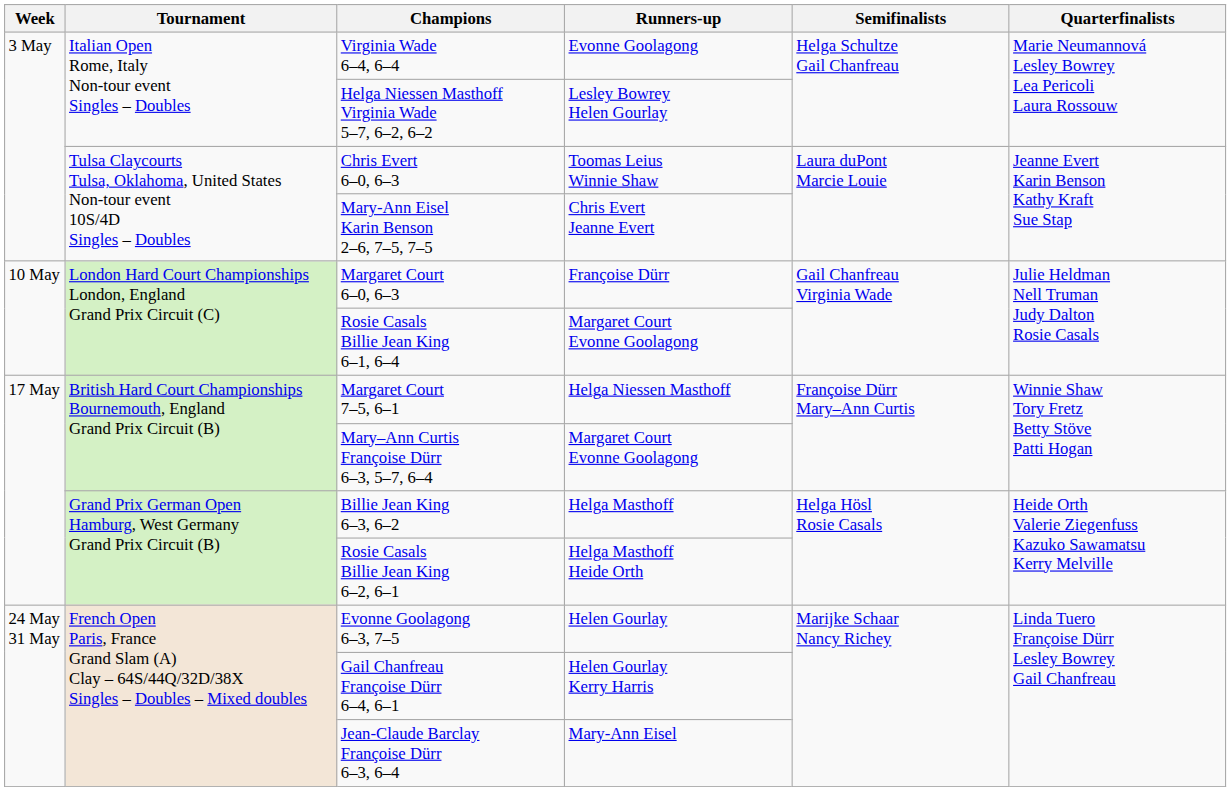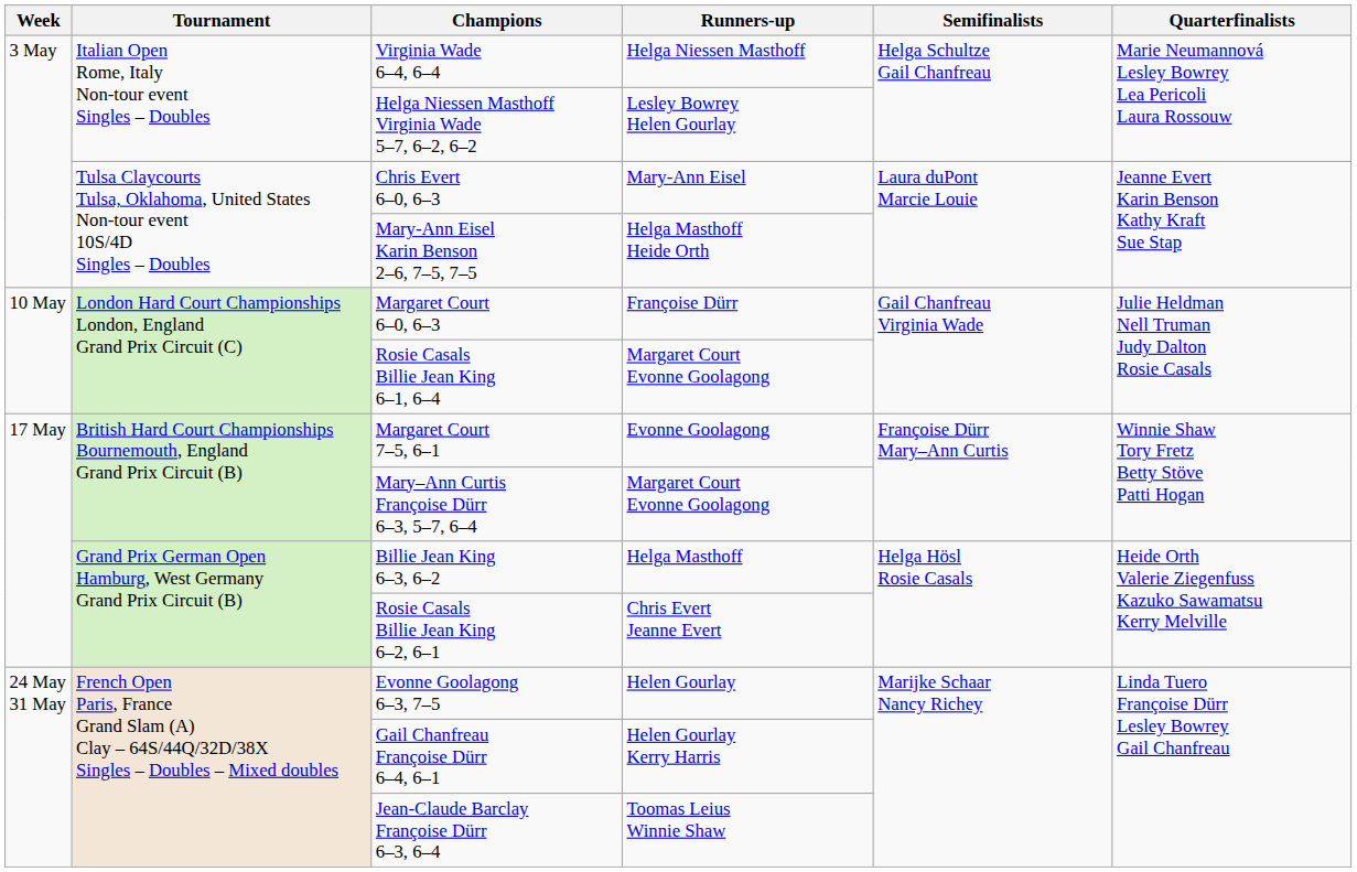Virginia Wade 6–4, 6–4 | Runners-up: Evonne Goolagong -> Helga Niessen Masthoff
Chris Evert 6–0, 6–3 | Runners-up: Toomas Leius Winnie Shaw -> Mary-Ann Eisel
Mary-Ann Eisel Karin Benson 2–6, 7–5, 7–5 | Runners-up: Chris Evert Jeanne Evert -> Helga Masthoff Heide Orth
Margaret Court 7–5, 6–1 | Runners-up: Helga Niessen Masthoff -> Evonne Goolagong
Rosie Casals Billie Jean King 6–2, 6–1 | Runners-up: Helga Masthoff Heide Orth -> Chris Evert Jeanne Evert
Jean-Claude Barclay Françoise Dürr 6–3, 6–4 | Runners-up: Mary-Ann Eisel -> Toomas Leius Winnie Shaw
